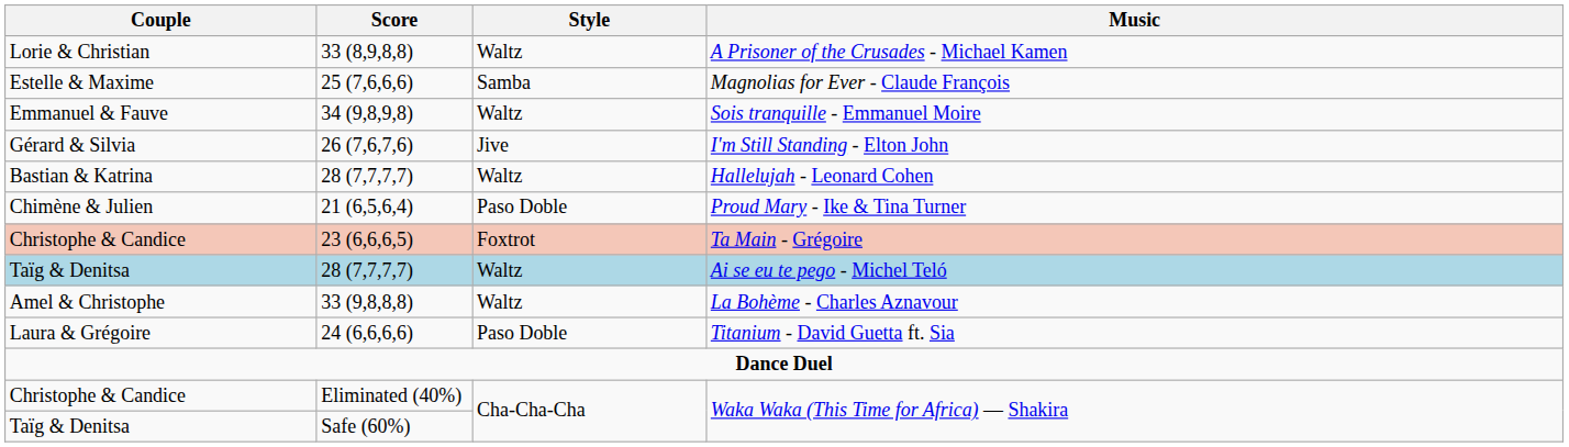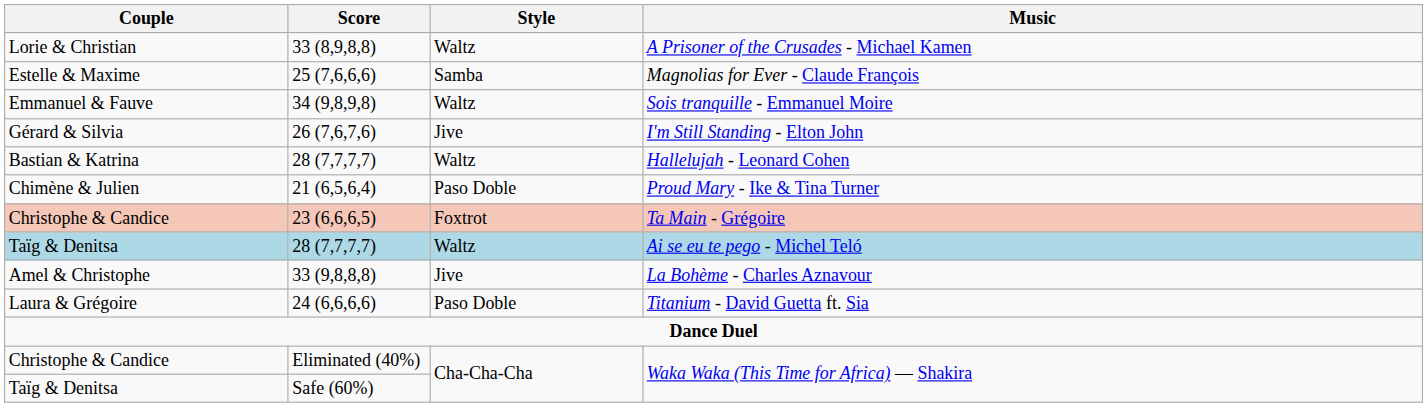La Bohème - Charles Aznavour | Style: Waltz -> Jive
